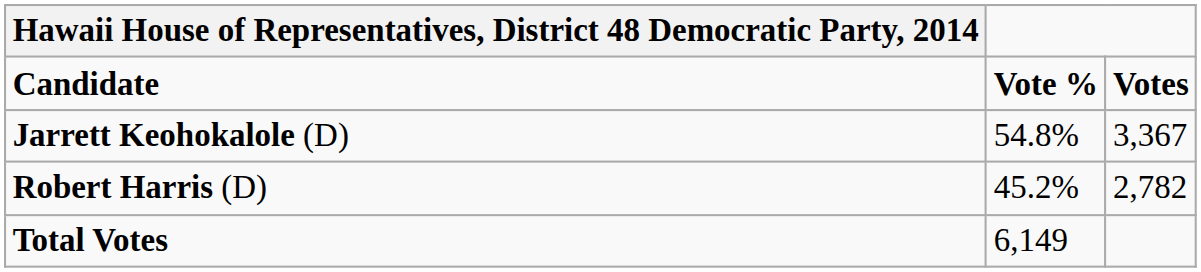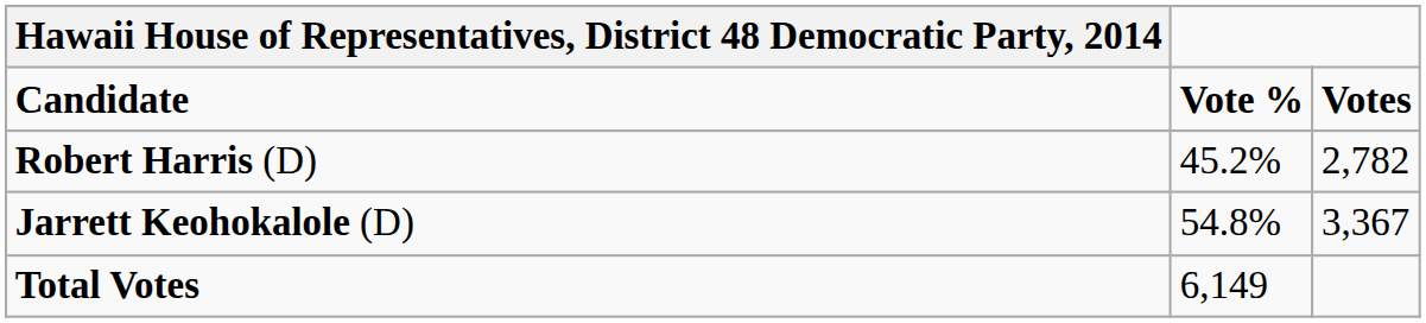rows swapped: Jarrett Keohokalole (D) <-> Robert Harris (D)
